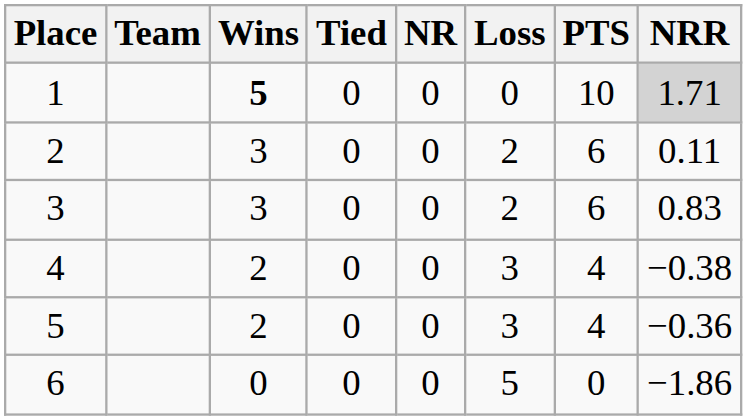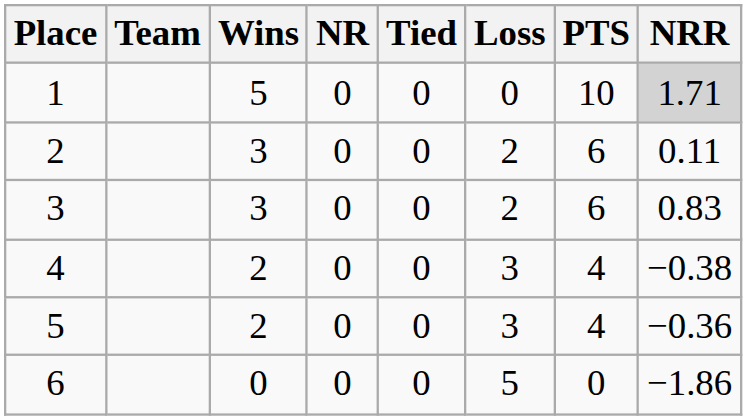columns swapped: Tied <-> NR
1 | Wins: bold -> normal
